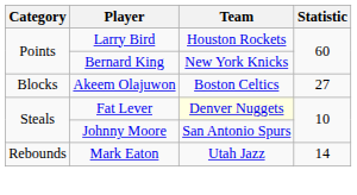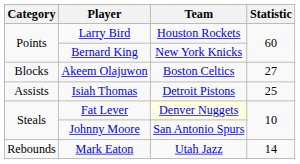+ row: Assists | Isiah Thomas | Detroit Pistons | 25
